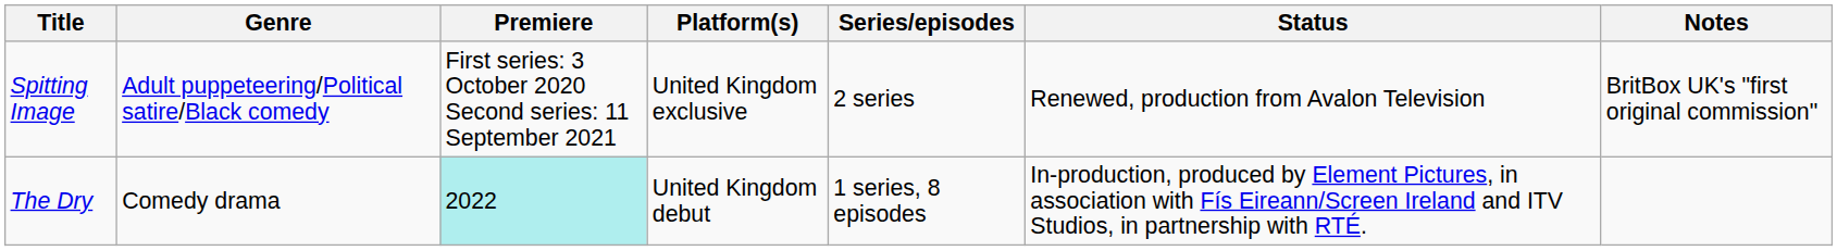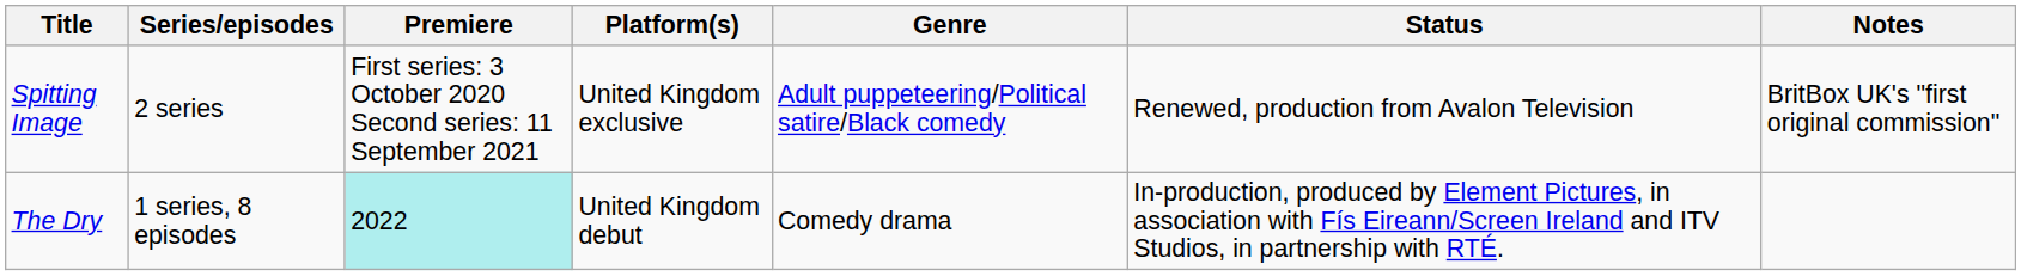columns swapped: Genre <-> Series/episodes
